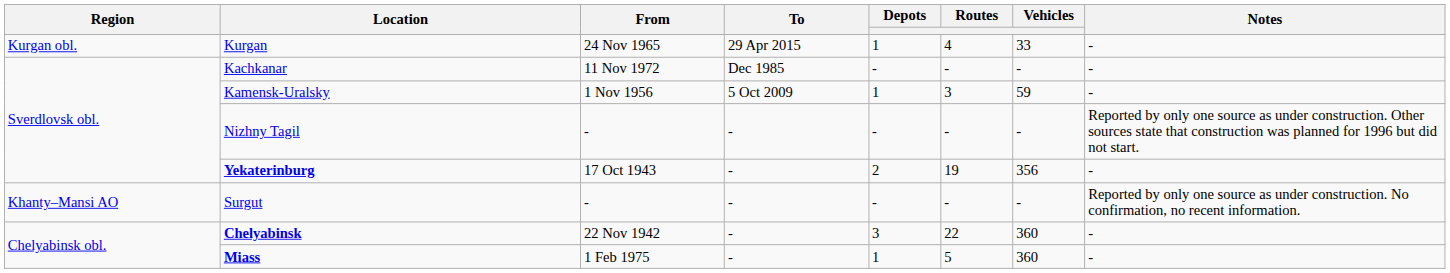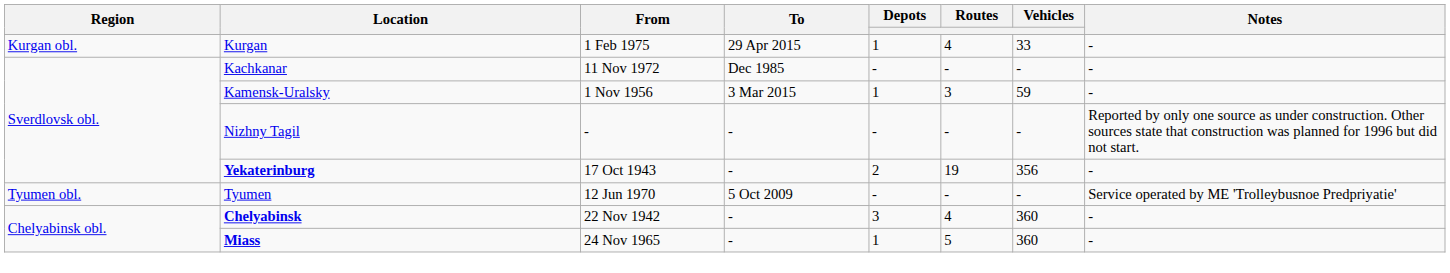Kurgan | From: 24 Nov 1965 -> 1 Feb 1975
Kamensk-Uralsky | To: 5 Oct 2009 -> 3 Mar 2015
+ row: Tyumen obl. | Tyumen | 12 Jun 1970 | 5 Oct 2009 | - | - | - | Service operated by ME 'Trolleybusnoe Predpriyatie'
- row: Khanty–Mansi AO | Surgut | - | - | - | - | - | Reported by only one source as under construction. No confirmation, no recent information.
Chelyabinsk | Routes: 22 -> 4
Miass | From: 1 Feb 1975 -> 24 Nov 1965
